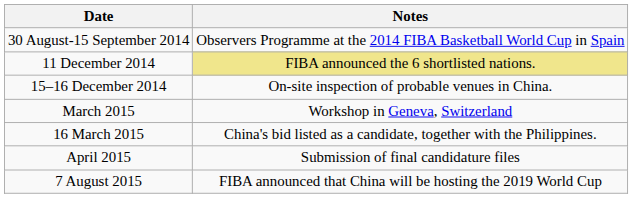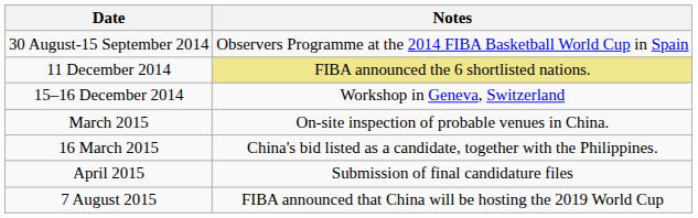15–16 December 2014 | Notes: On-site inspection of probable venues in China. -> Workshop in Geneva, Switzerland
March 2015 | Notes: Workshop in Geneva, Switzerland -> On-site inspection of probable venues in China.
